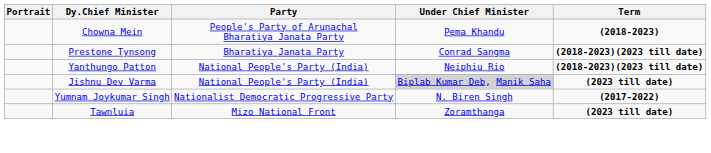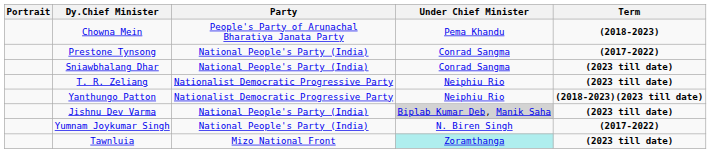Prestone Tynsong | Party: Bharatiya Janata Party -> National People's Party (India)
Prestone Tynsong | Term: (2018-2023)(2023 till date) -> (2017-2022)
+ row: Sniawbhalang Dhar | National People's Party (India) | Conrad Sangma | (2023 till date)
+ row: T. R. Zeliang | Nationalist Democratic Progressive Party | Neiphiu Rio | (2023 till date)
Yanthungo Patton | Party: National People's Party (India) -> Nationalist Democratic Progressive Party
Yumnam Joykumar Singh | Party: Nationalist Democratic Progressive Party -> National People's Party (India)
Tawnluia | Under Chief Minister: no background -> paleturquoise background
